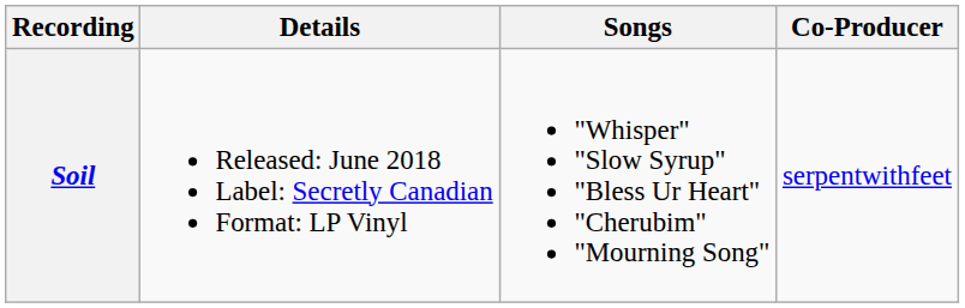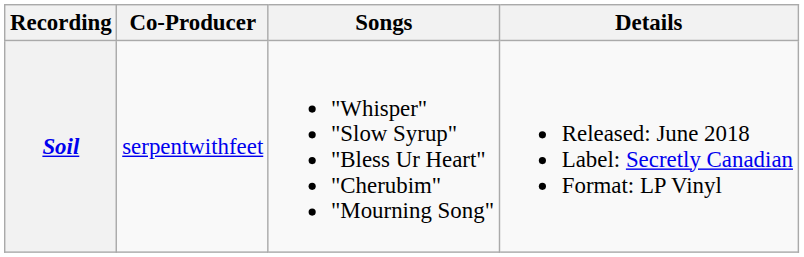columns swapped: Co-Producer <-> Details
